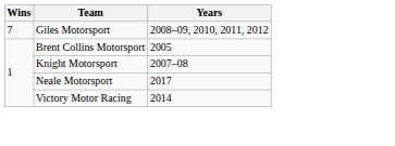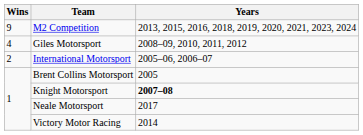+ row: 9 | M2 Competition | 2013, 2015, 2016, 2018, 2019, 2020, 2021, 2023, 2024
Giles Motorsport | Wins: 7 -> 4
+ row: 2 | International Motorsport | 2005–06, 2006–07
Knight Motorsport | Years: normal -> bold
